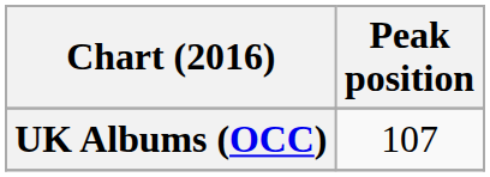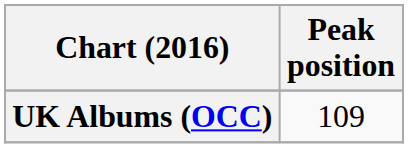UK Albums (OCC) | Peak position: 107 -> 109
